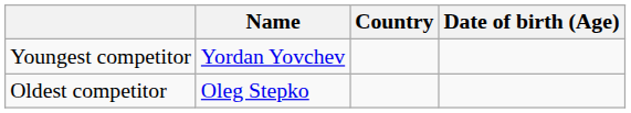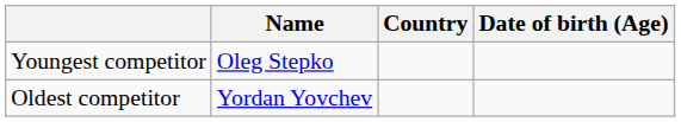Youngest competitor | Name: Yordan Yovchev -> Oleg Stepko
Oldest competitor | Name: Oleg Stepko -> Yordan Yovchev
